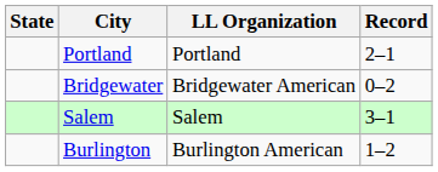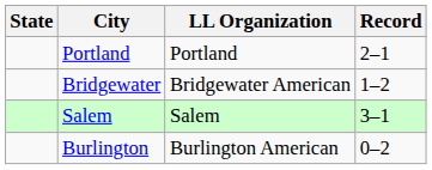Bridgewater | Record: 0–2 -> 1–2
Burlington | Record: 1–2 -> 0–2
